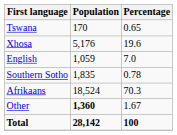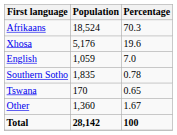rows swapped: Afrikaans <-> Tswana
Other | Population: bold -> normal
